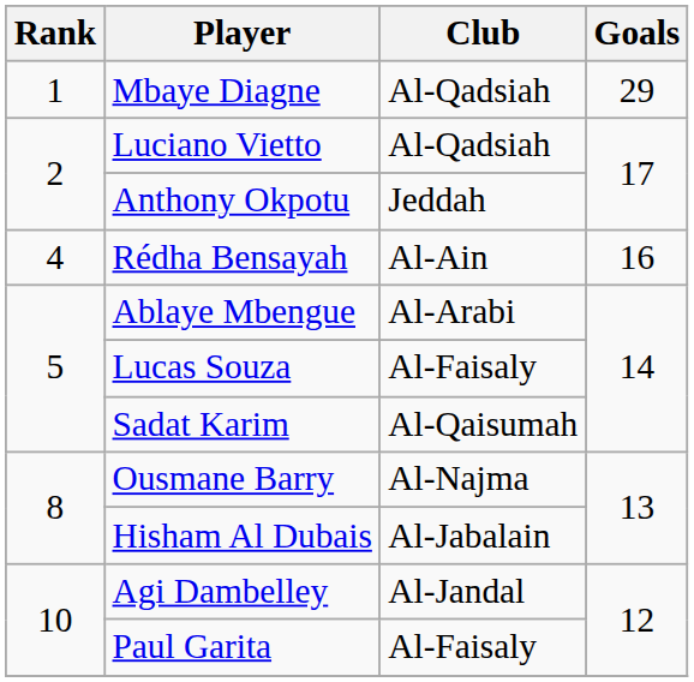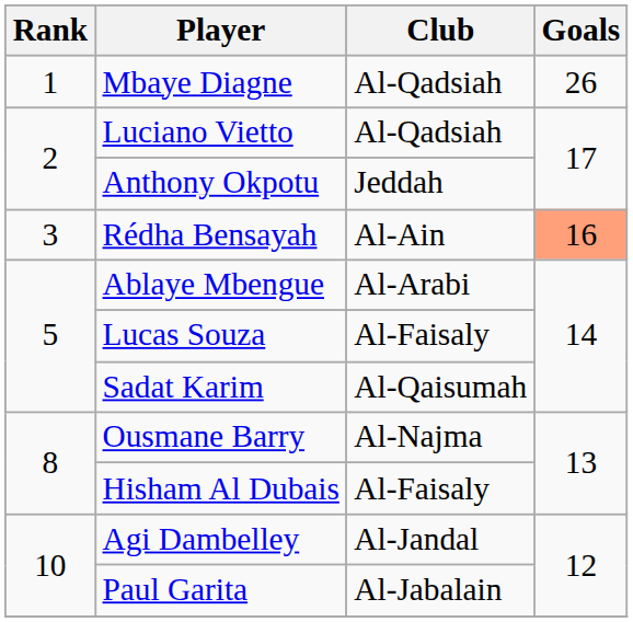Mbaye Diagne | Goals: 29 -> 26
Rédha Bensayah | Rank: 4 -> 3
Rédha Bensayah | Goals: no background -> lightsalmon background
Hisham Al Dubais | Club: Al-Jabalain -> Al-Faisaly
Paul Garita | Club: Al-Faisaly -> Al-Jabalain
